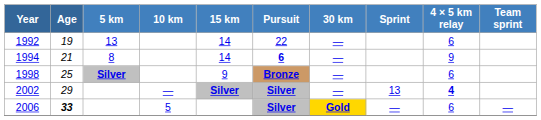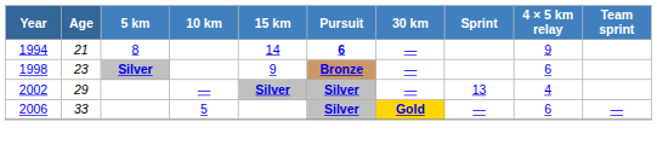- row: 1992 | 19 | 13 | 14 | 22 | — | 6
1998 | Age: 25 -> 23
2002 | 4 × 5 km relay: bold -> normal
2006 | Age: bold -> normal
